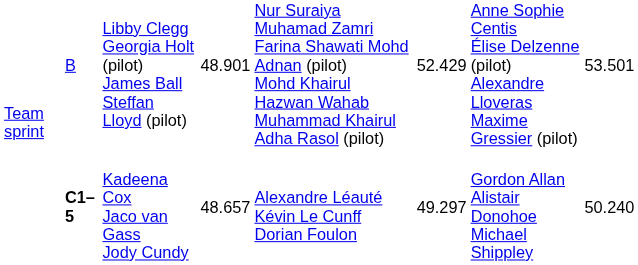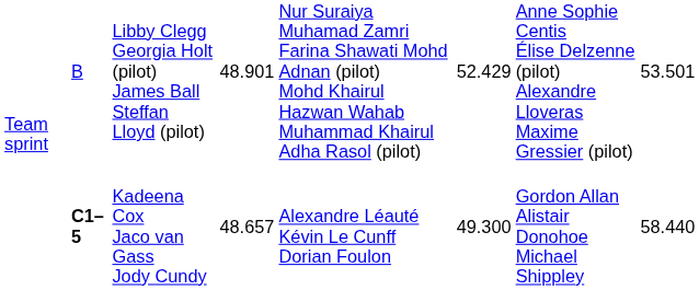Team sprint / Kadeena Cox Jaco van Gass Jody Cundy | column 6: 49.297 -> 49.300
Team sprint / Kadeena Cox Jaco van Gass Jody Cundy | column 8: 50.240 -> 58.440
